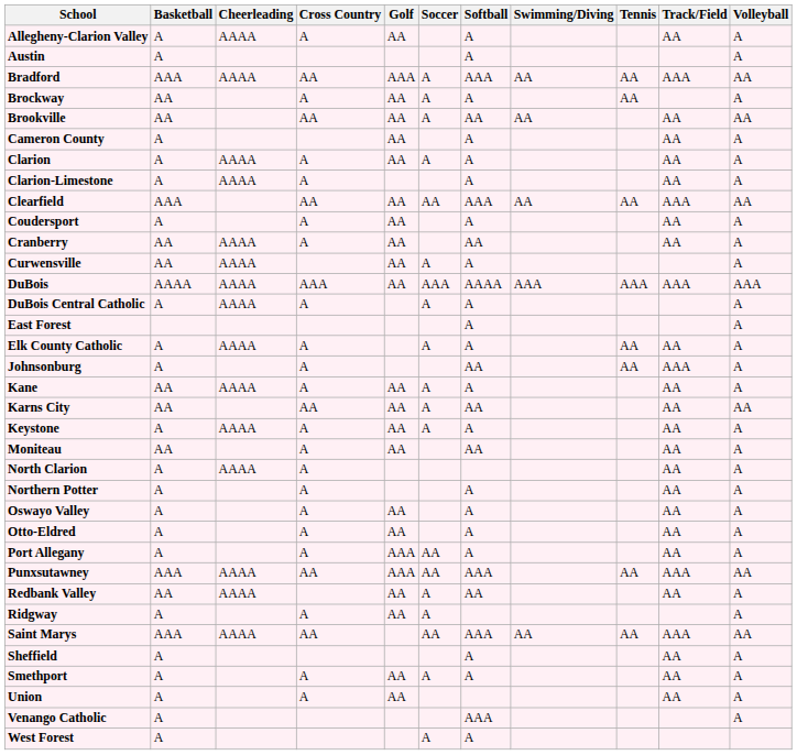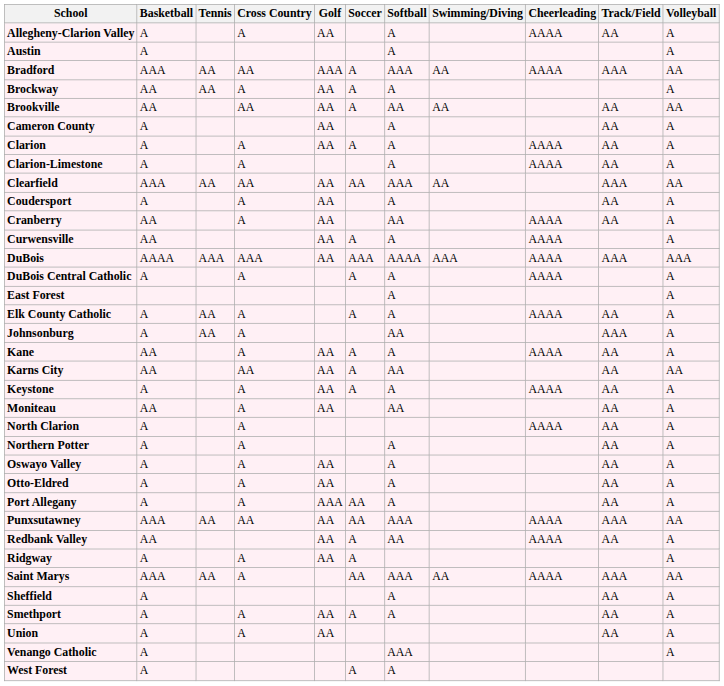columns swapped: Cheerleading <-> Tennis
Punxsutawney | Golf: AAA -> AA
Saint Marys | Cross Country: AA -> A
